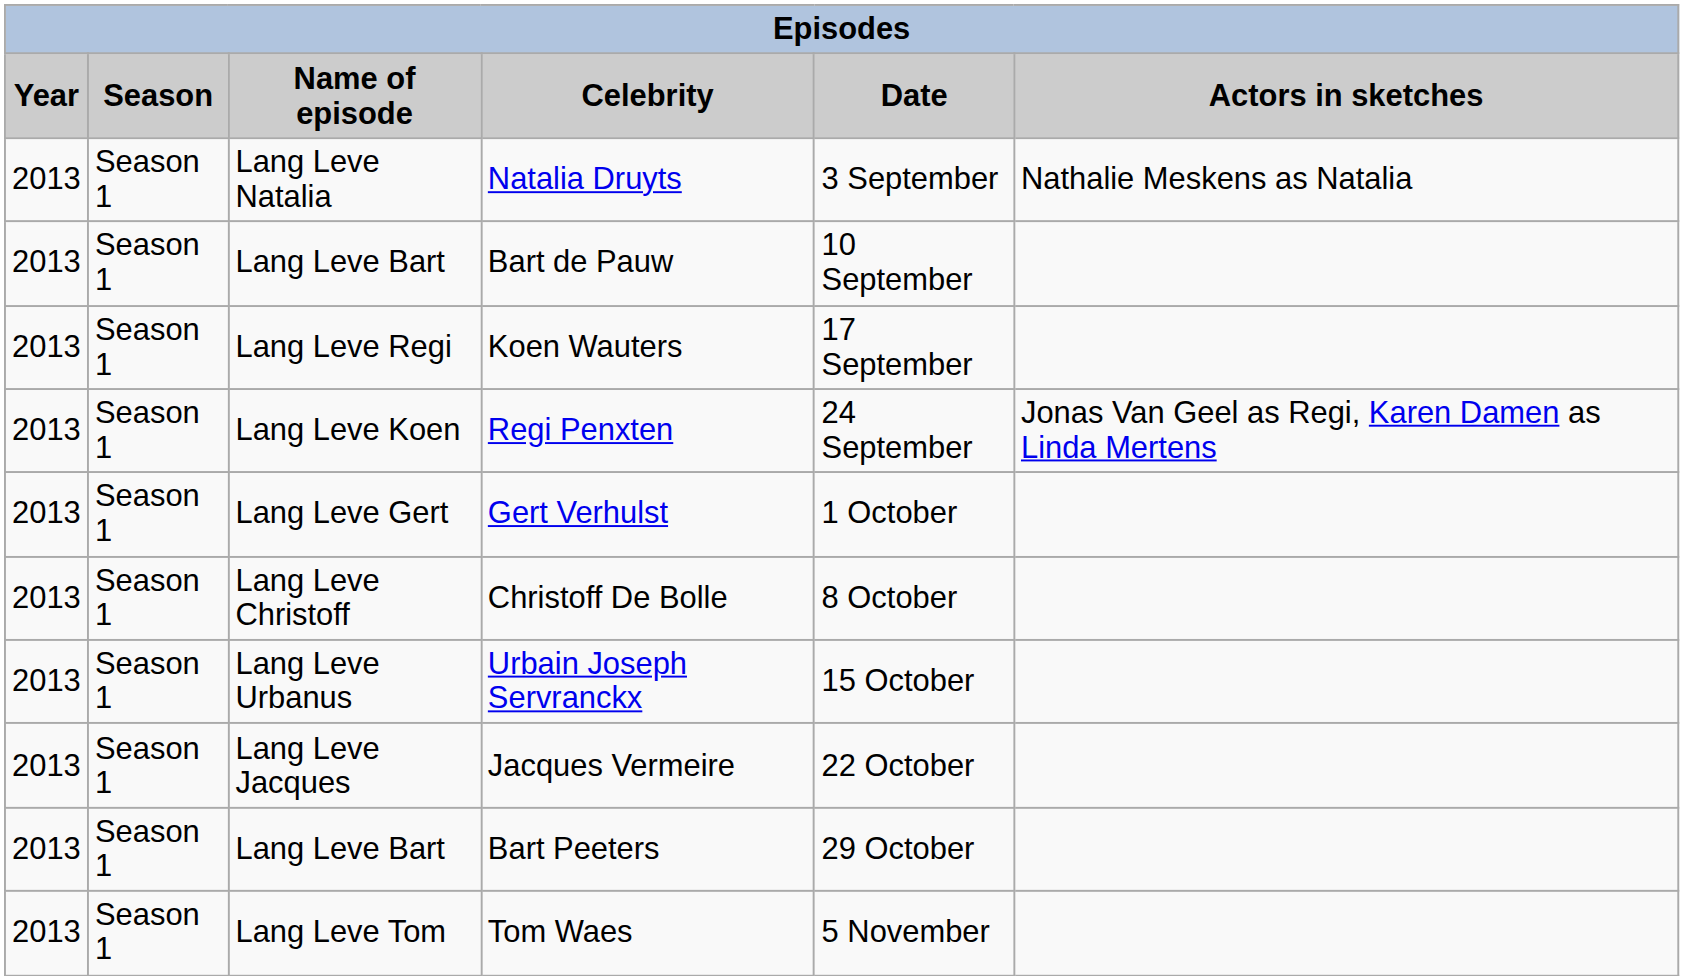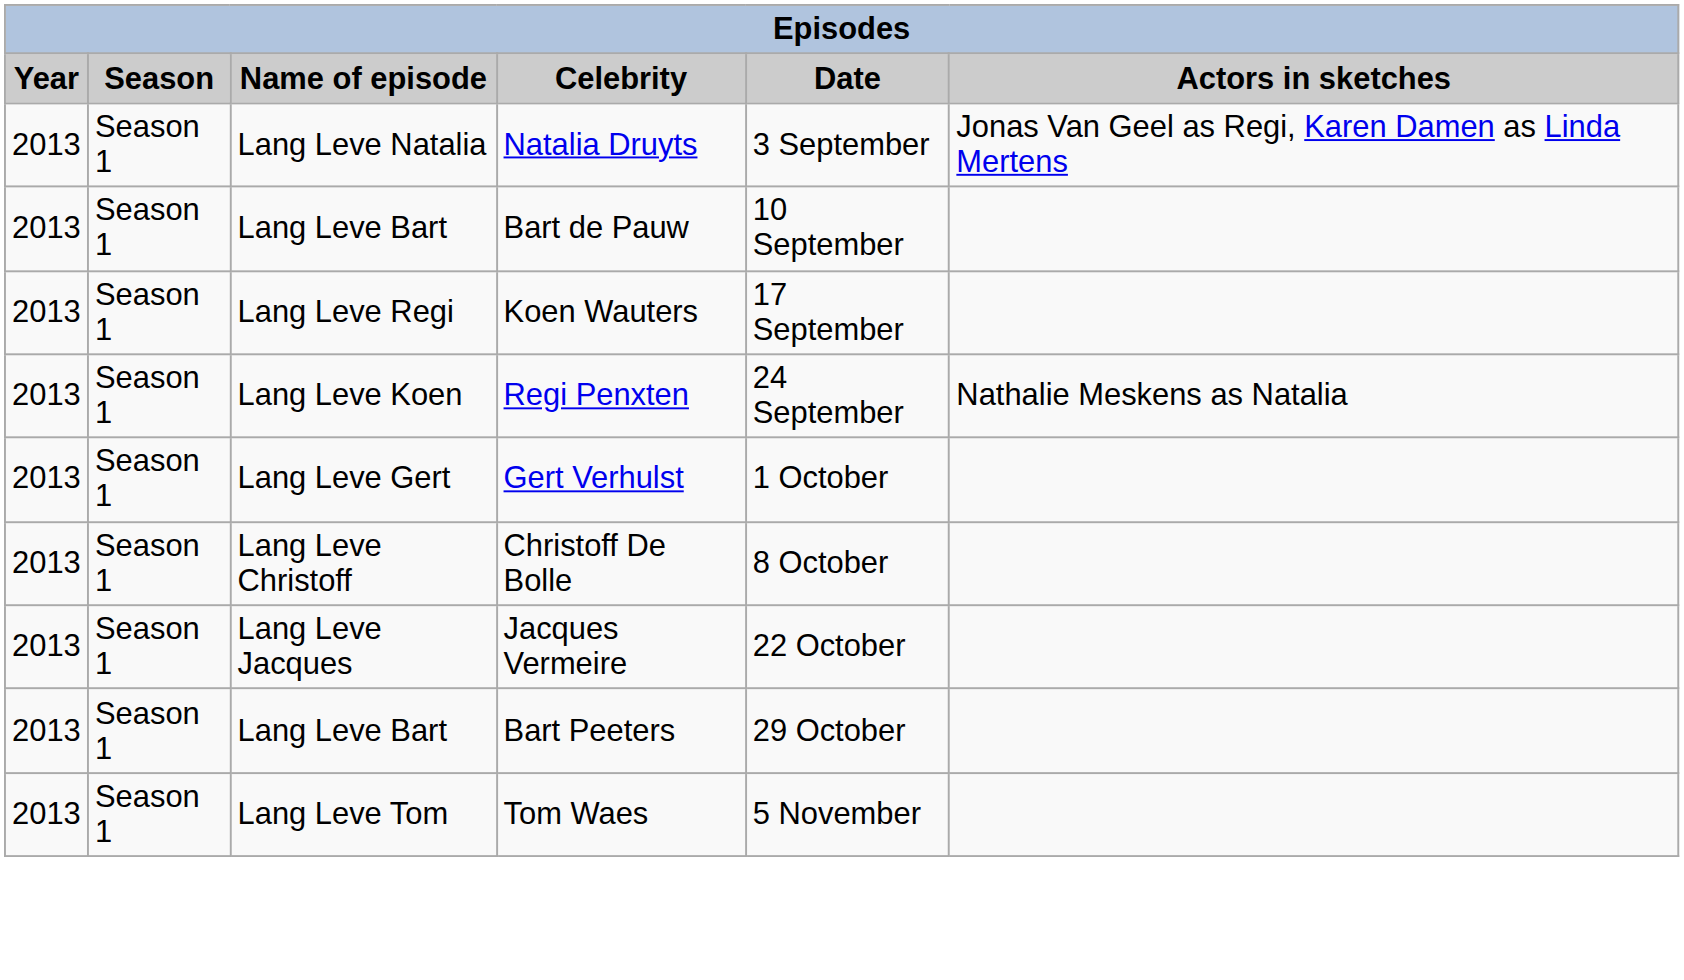Natalia Druyts | Actors in sketches: Nathalie Meskens as Natalia -> Jonas Van Geel as Regi, Karen Damen as Linda Mertens
Regi Penxten | Actors in sketches: Jonas Van Geel as Regi, Karen Damen as Linda Mertens -> Nathalie Meskens as Natalia
- row: 2013 | Season 1 | Lang Leve Urbanus | Urbain Joseph Servranckx | 15 October
